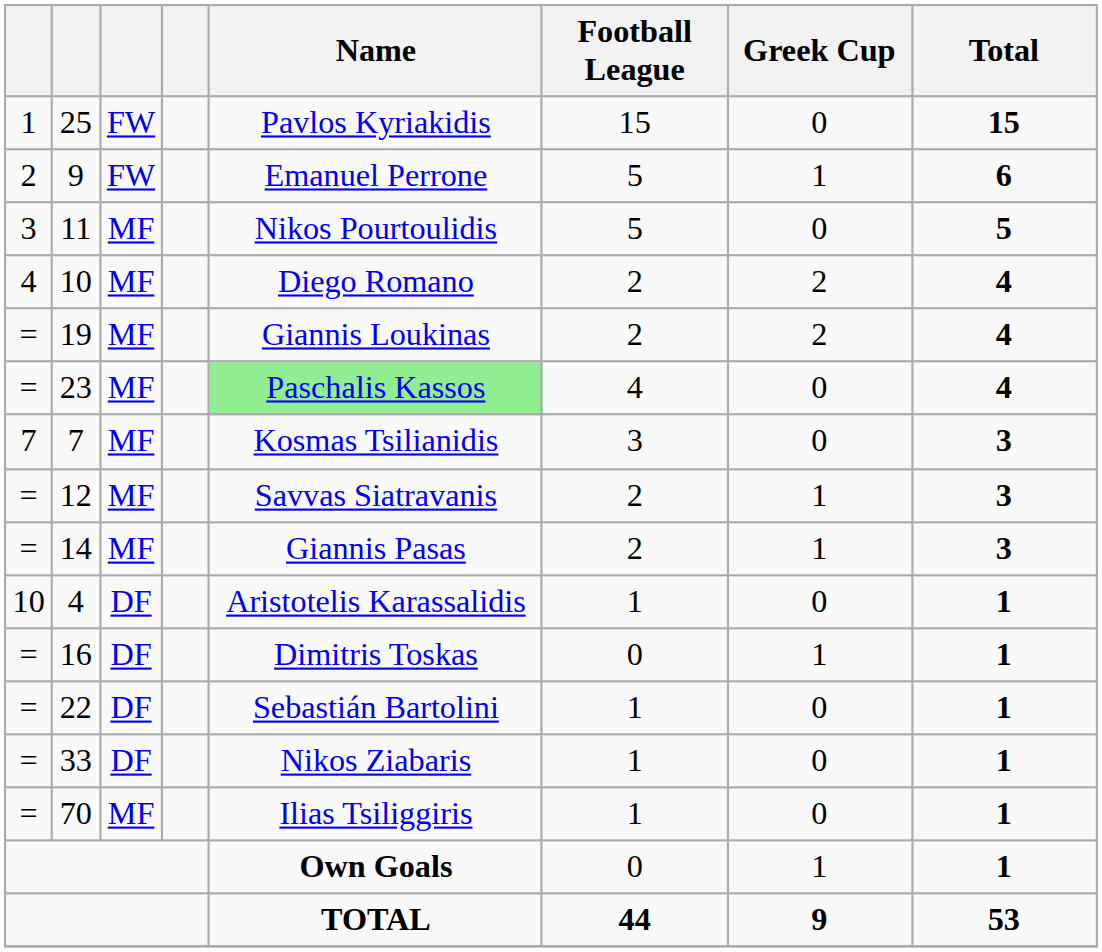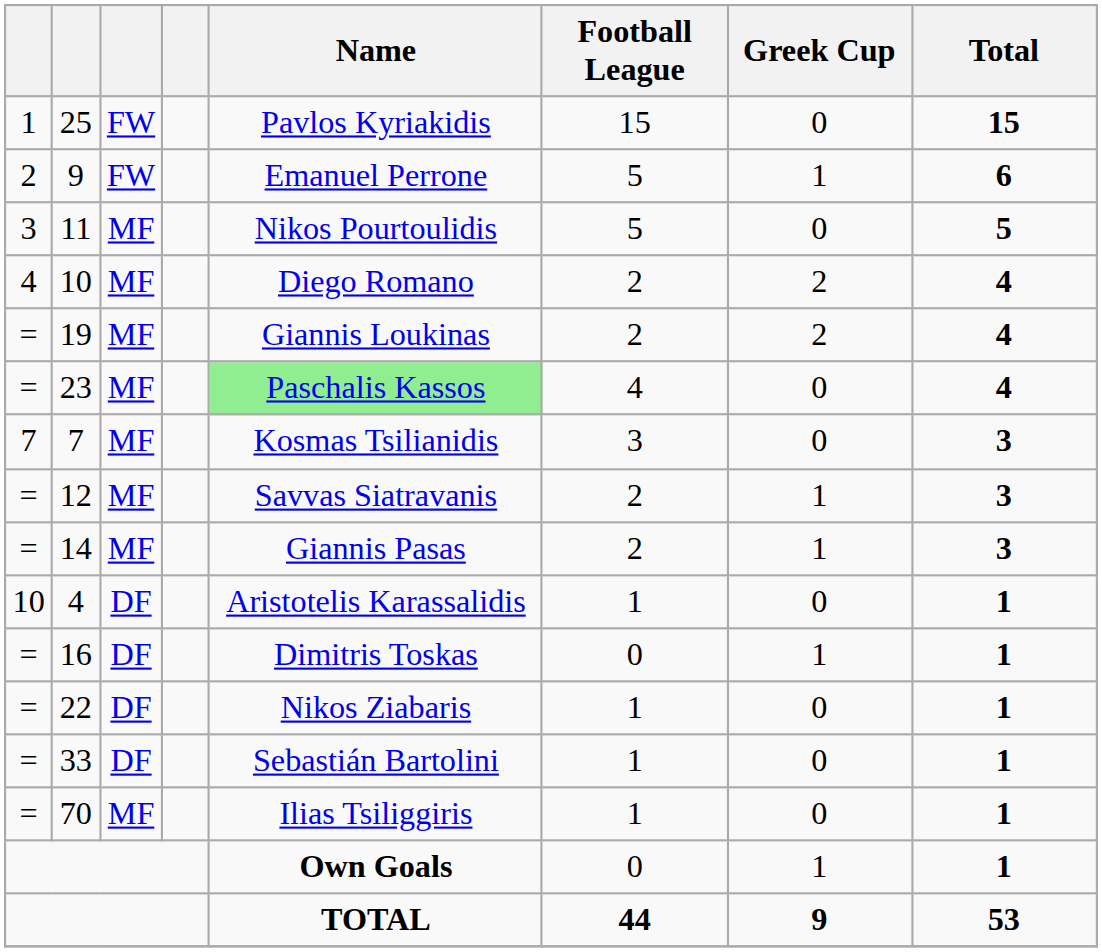22 | Name: Sebastián Bartolini -> Nikos Ziabaris
33 | Name: Nikos Ziabaris -> Sebastián Bartolini
